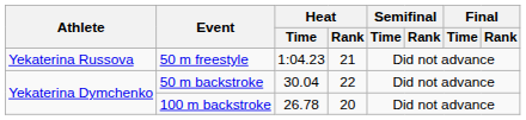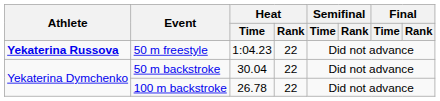50 m freestyle | Athlete: normal -> bold
50 m freestyle | Heat / Rank: 21 -> 22
100 m backstroke | Heat / Rank: 20 -> 22
